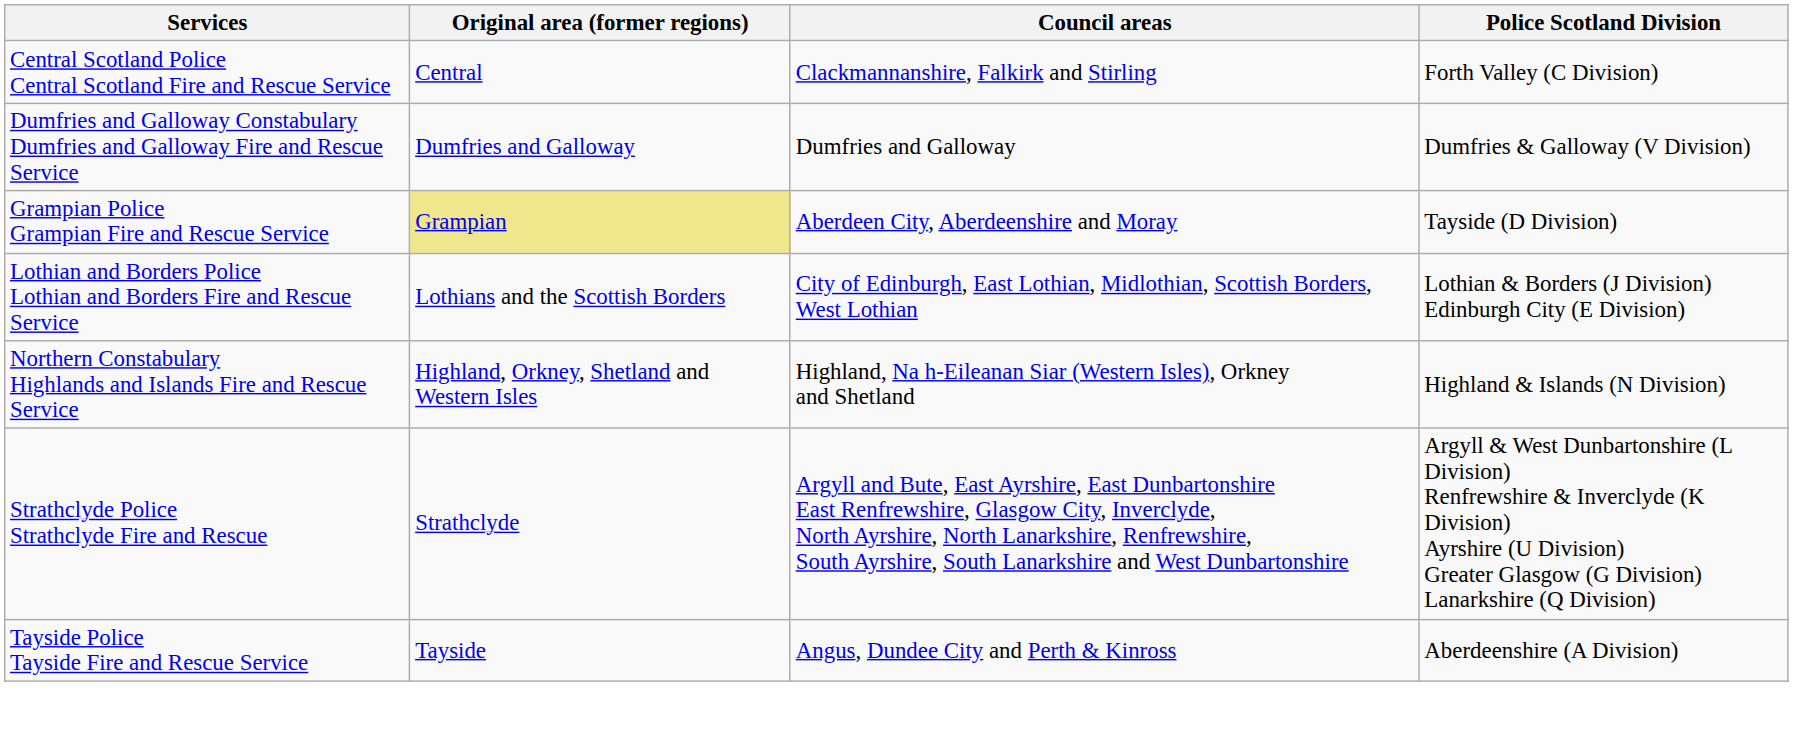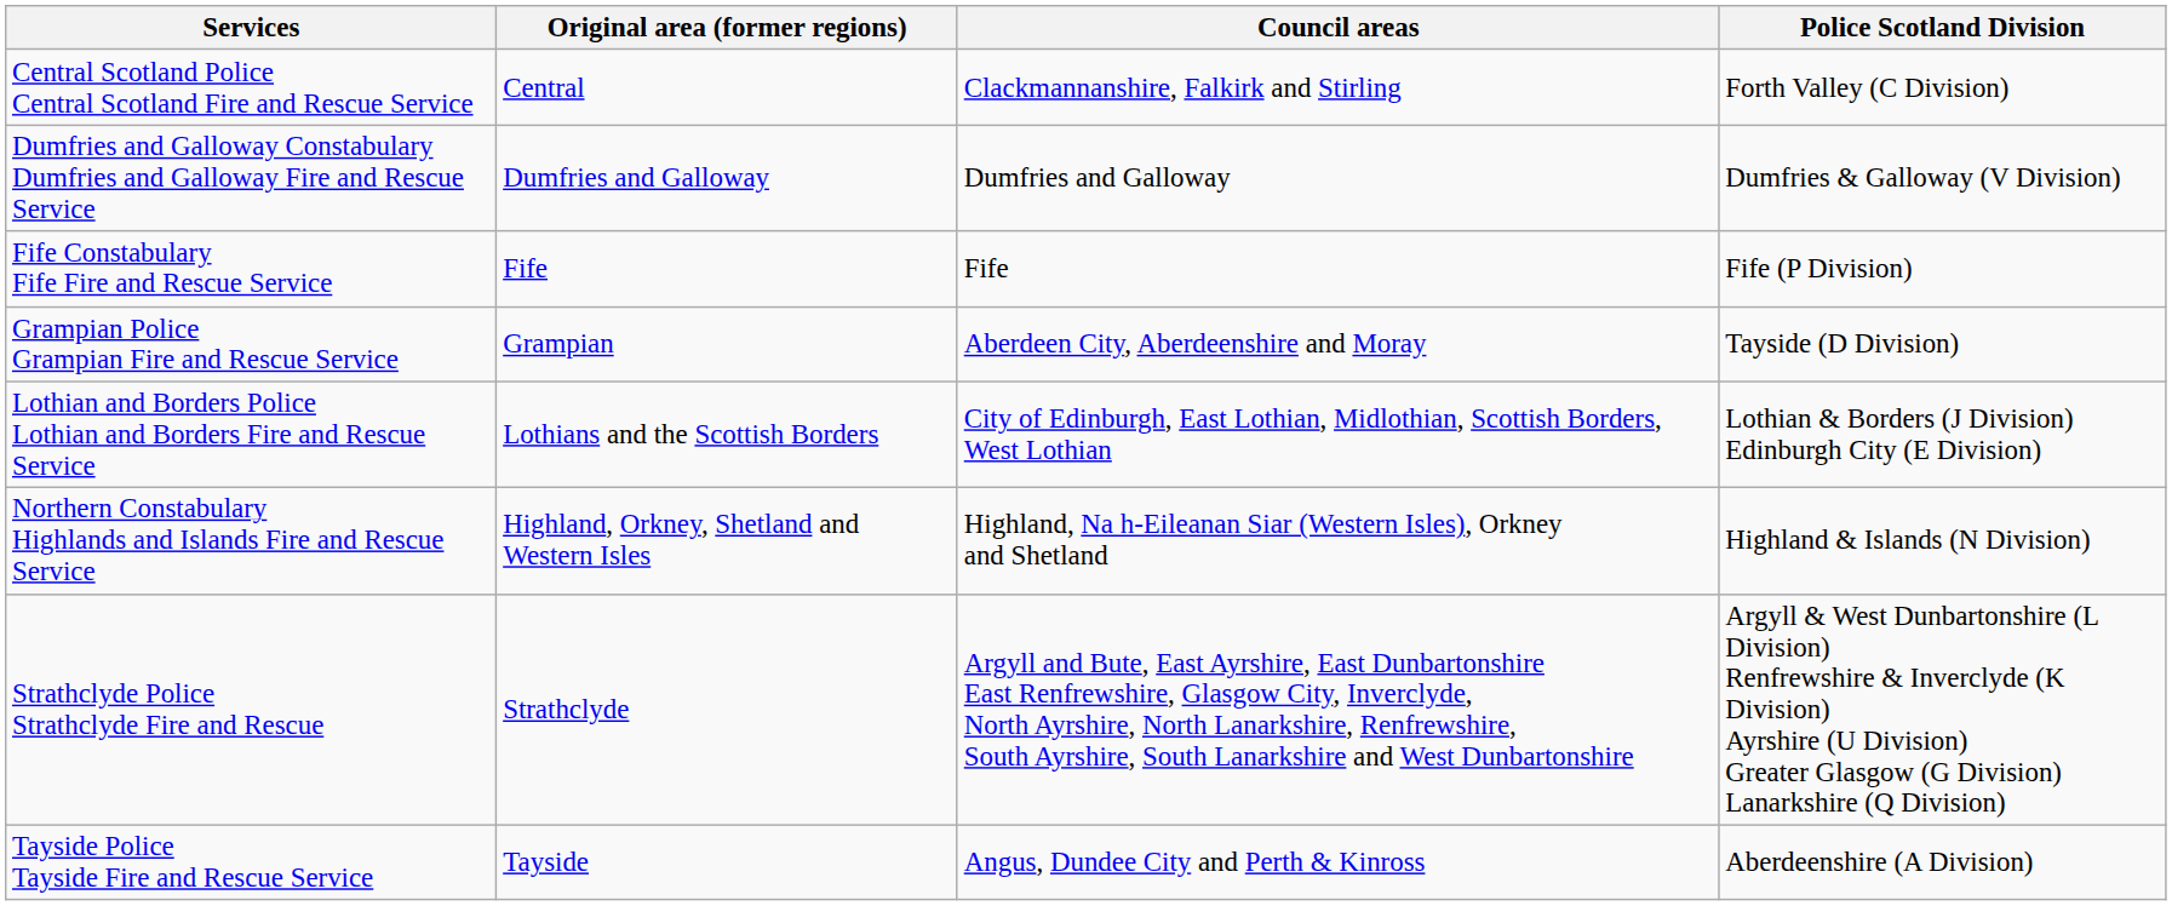+ row: Fife Constabulary Fife Fire and Rescue Service | Fife | Fife | Fife (P Division)
Grampian Police Grampian Fire and Rescue Service | Original area (former regions): khaki background -> no background
